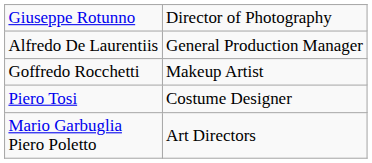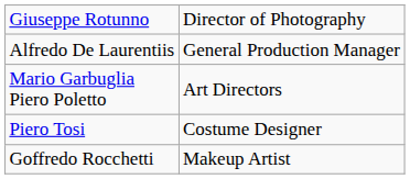rows swapped: Mario Garbuglia Piero Poletto <-> Goffredo Rocchetti
